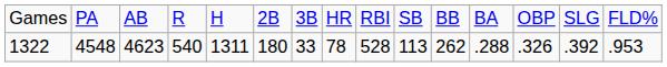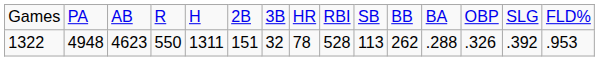1322 | column 2: 4548 -> 4948
1322 | column 4: 540 -> 550
1322 | column 6: 180 -> 151
1322 | column 7: 33 -> 32
